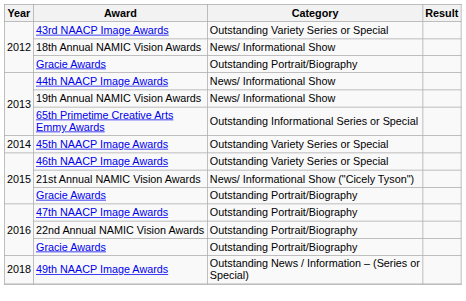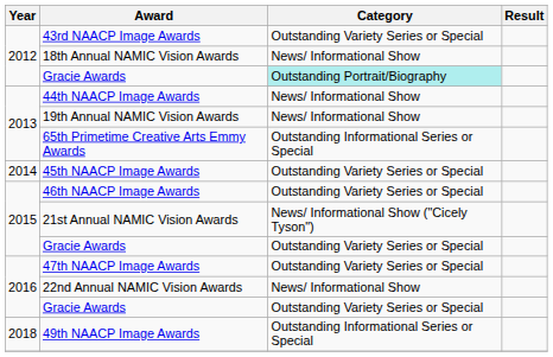2012 / Gracie Awards | Category: no background -> paleturquoise background
2015 / Gracie Awards | Category: Outstanding Portrait/Biography -> Outstanding Variety Series or Special
47th NAACP Image Awards | Category: Outstanding Portrait/Biography -> Outstanding Variety Series or Special
22nd Annual NAMIC Vision Awards | Category: Outstanding Portrait/Biography -> News/ Informational Show
2016 / Gracie Awards | Category: Outstanding Portrait/Biography -> Outstanding Variety Series or Special
49th NAACP Image Awards | Category: Outstanding News / Information – (Series or Special) -> Outstanding Informational Series or Special
